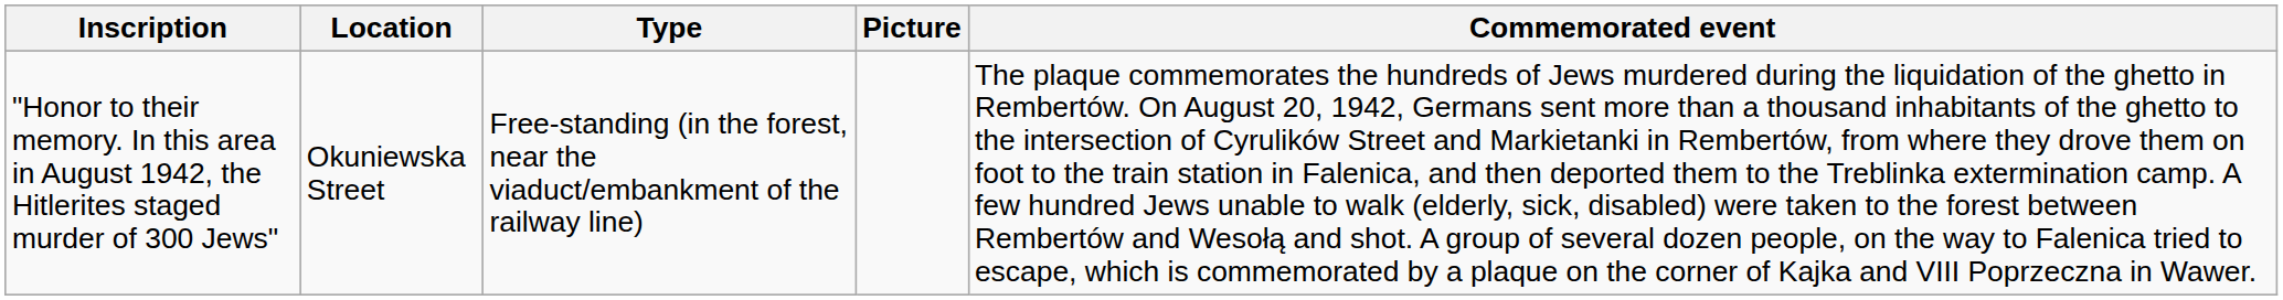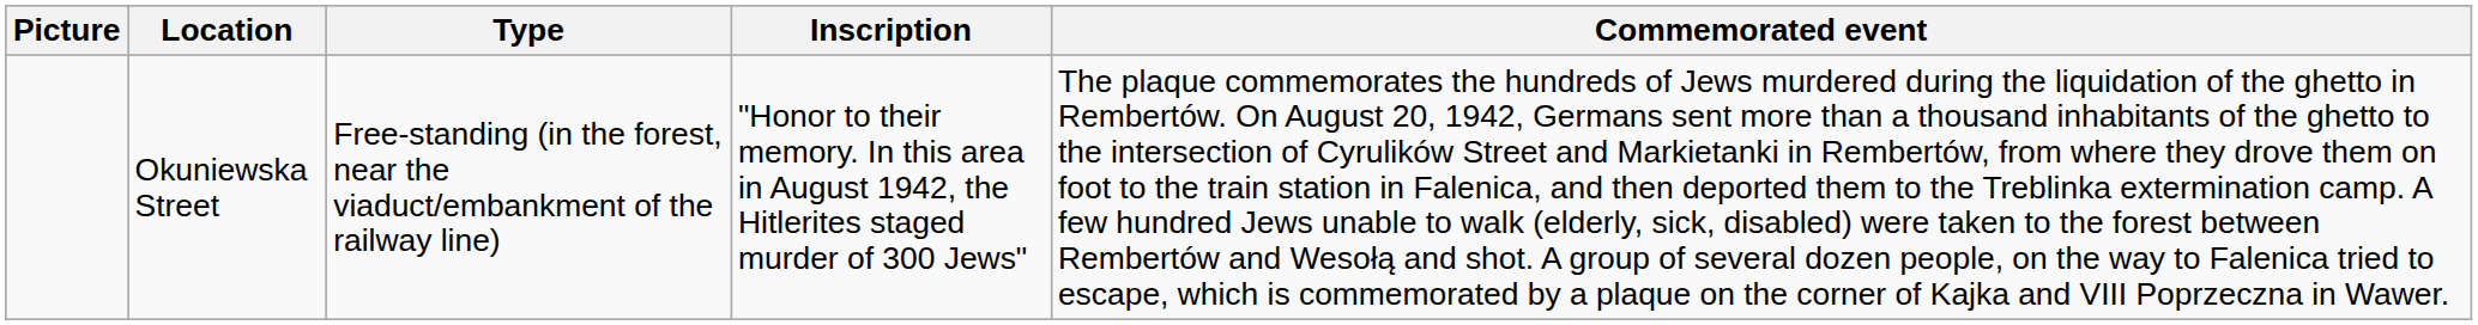columns swapped: Picture <-> Inscription
